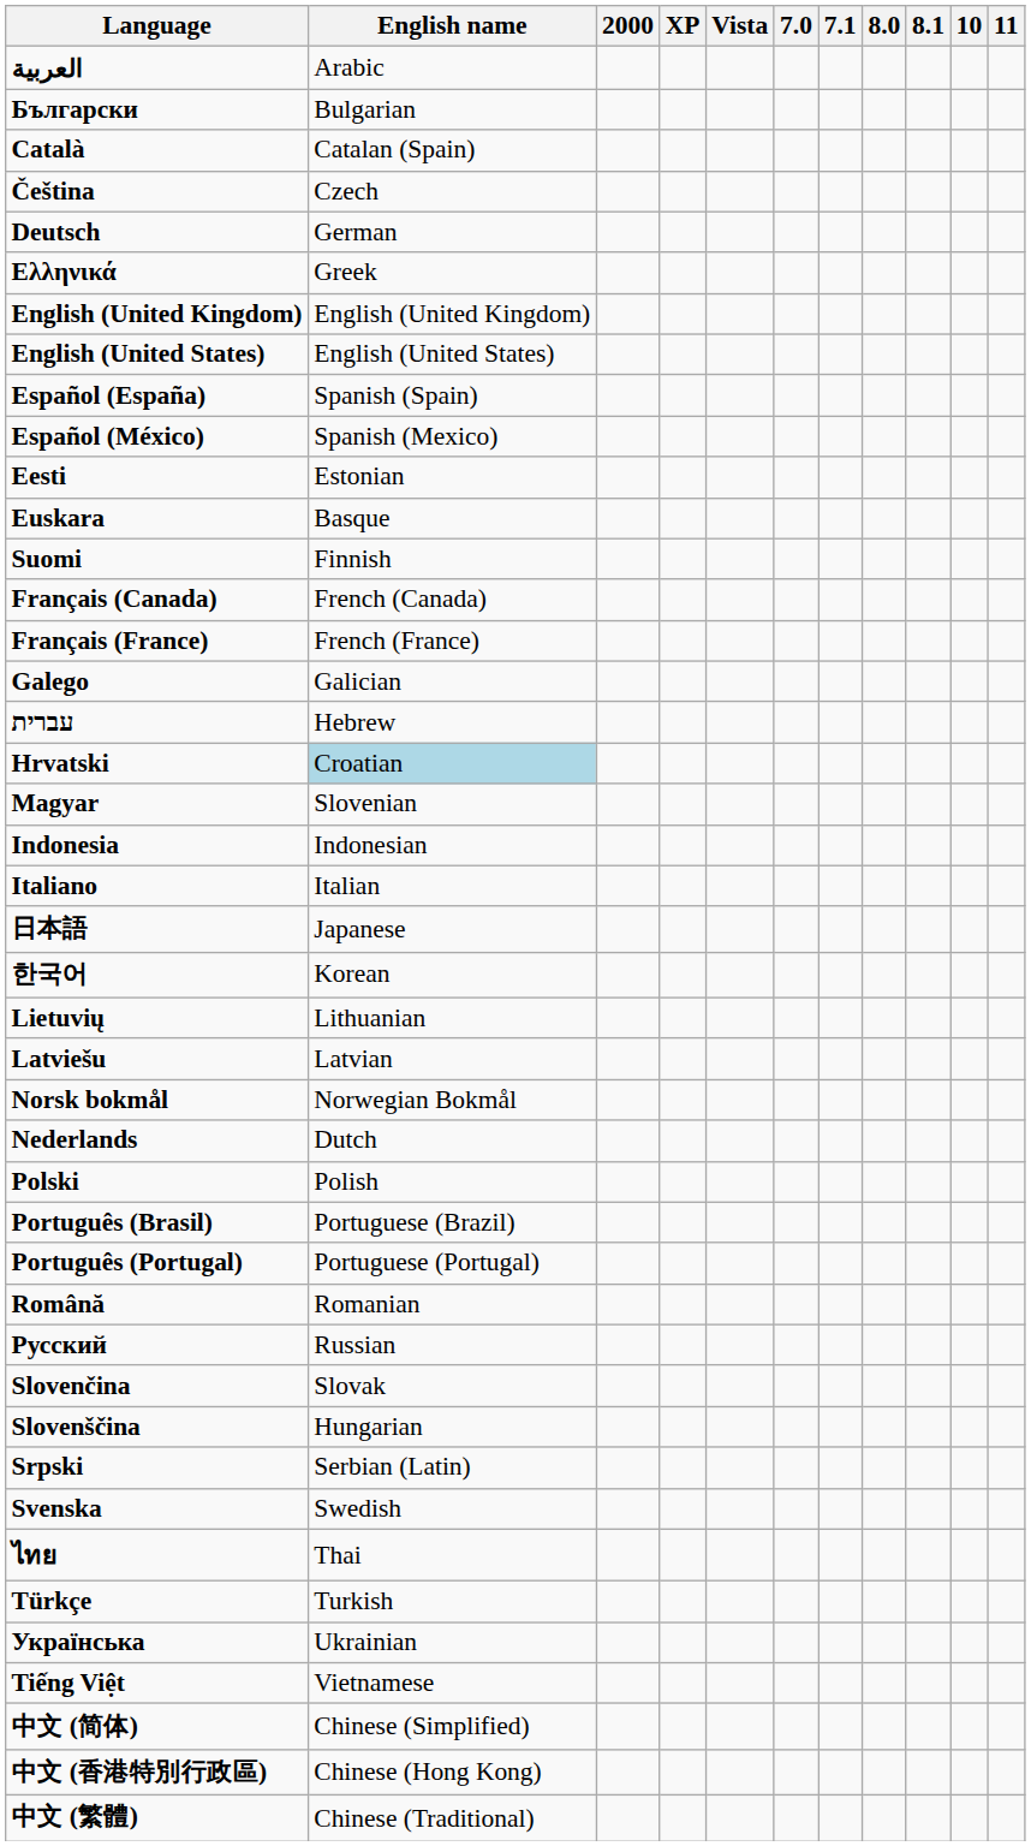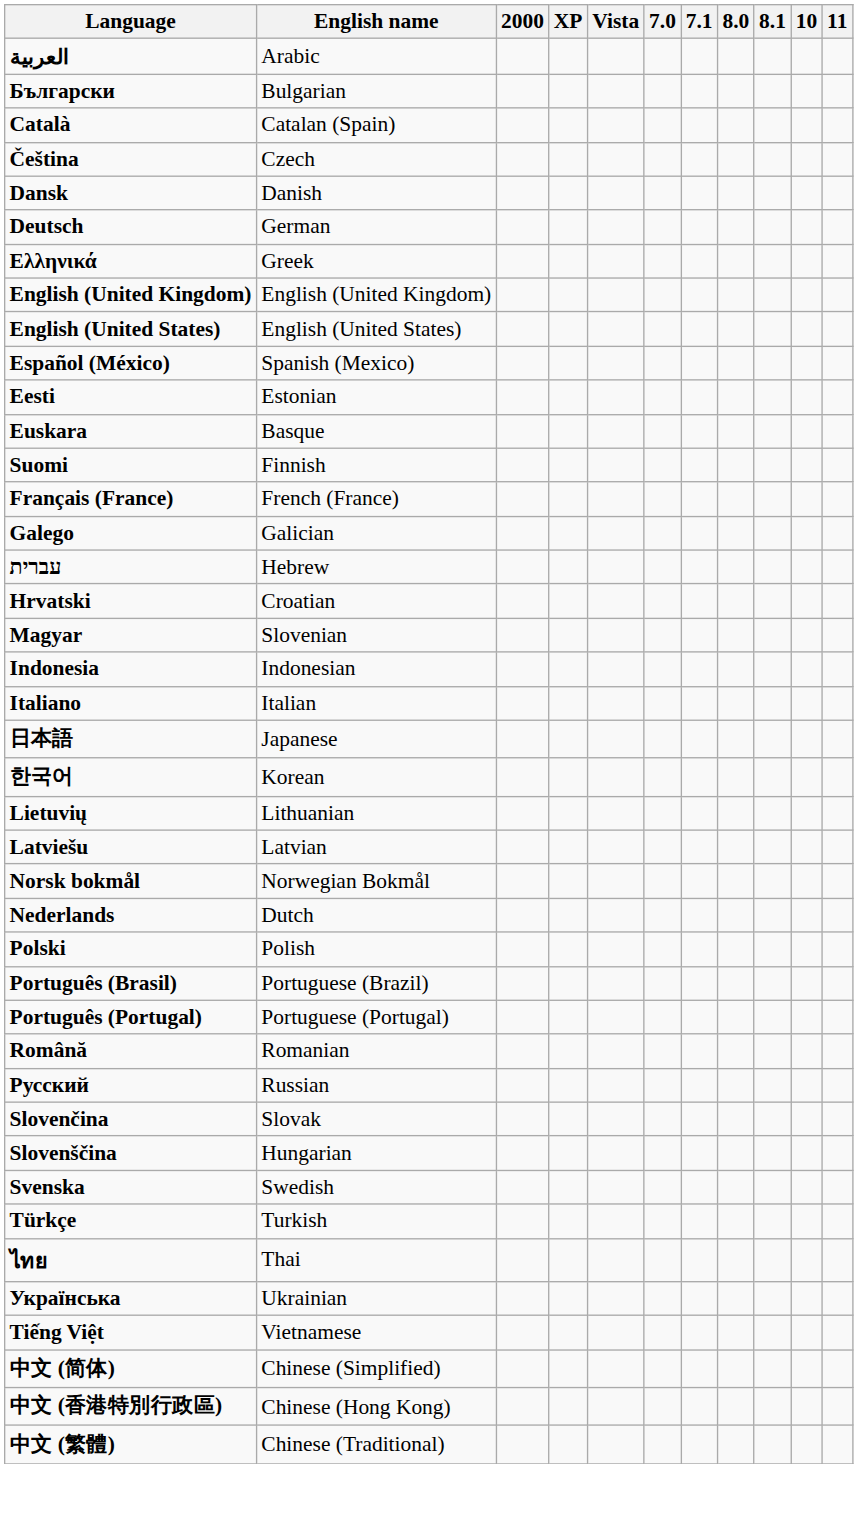+ row: Dansk | Danish
- row: Español (España) | Spanish (Spain)
- row: Français (Canada) | French (Canada)
Hrvatski | English name: lightblue background -> no background
- row: Srpski | Serbian (Latin)
rows swapped: ไทย <-> Türkçe
